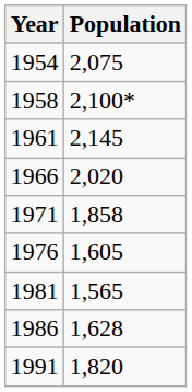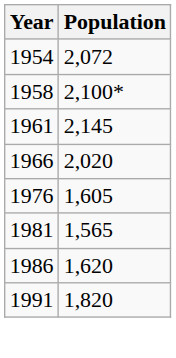1954 | Population: 2,075 -> 2,072
- row: 1971 | 1,858
1986 | Population: 1,628 -> 1,620
